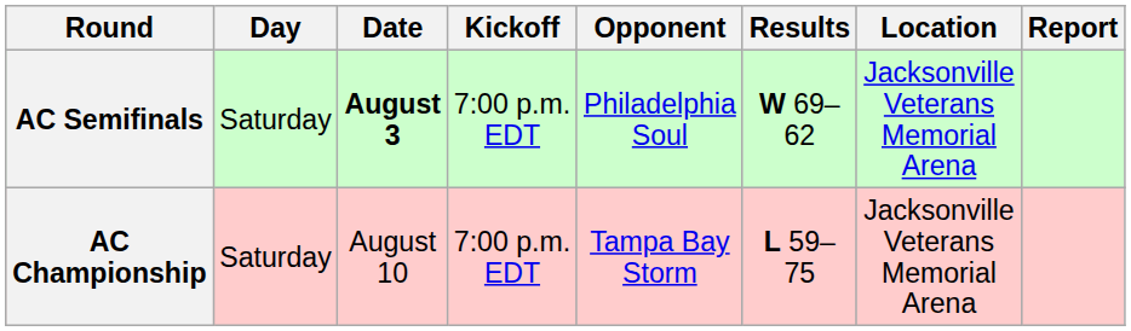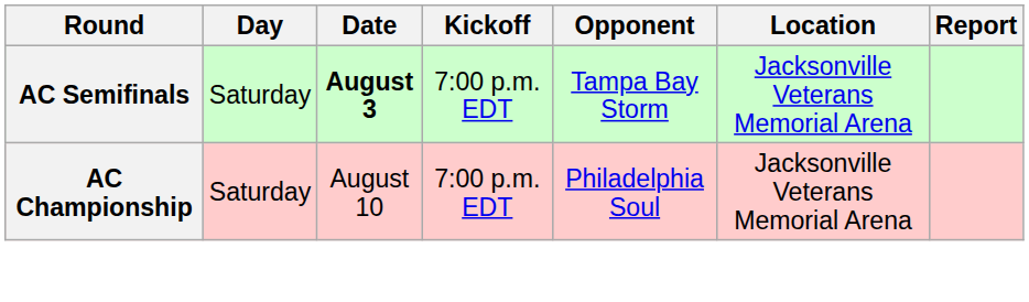- column: Results | W 69–62 | L 59–75
AC Semifinals | Opponent: Philadelphia Soul -> Tampa Bay Storm
AC Championship | Opponent: Tampa Bay Storm -> Philadelphia Soul
